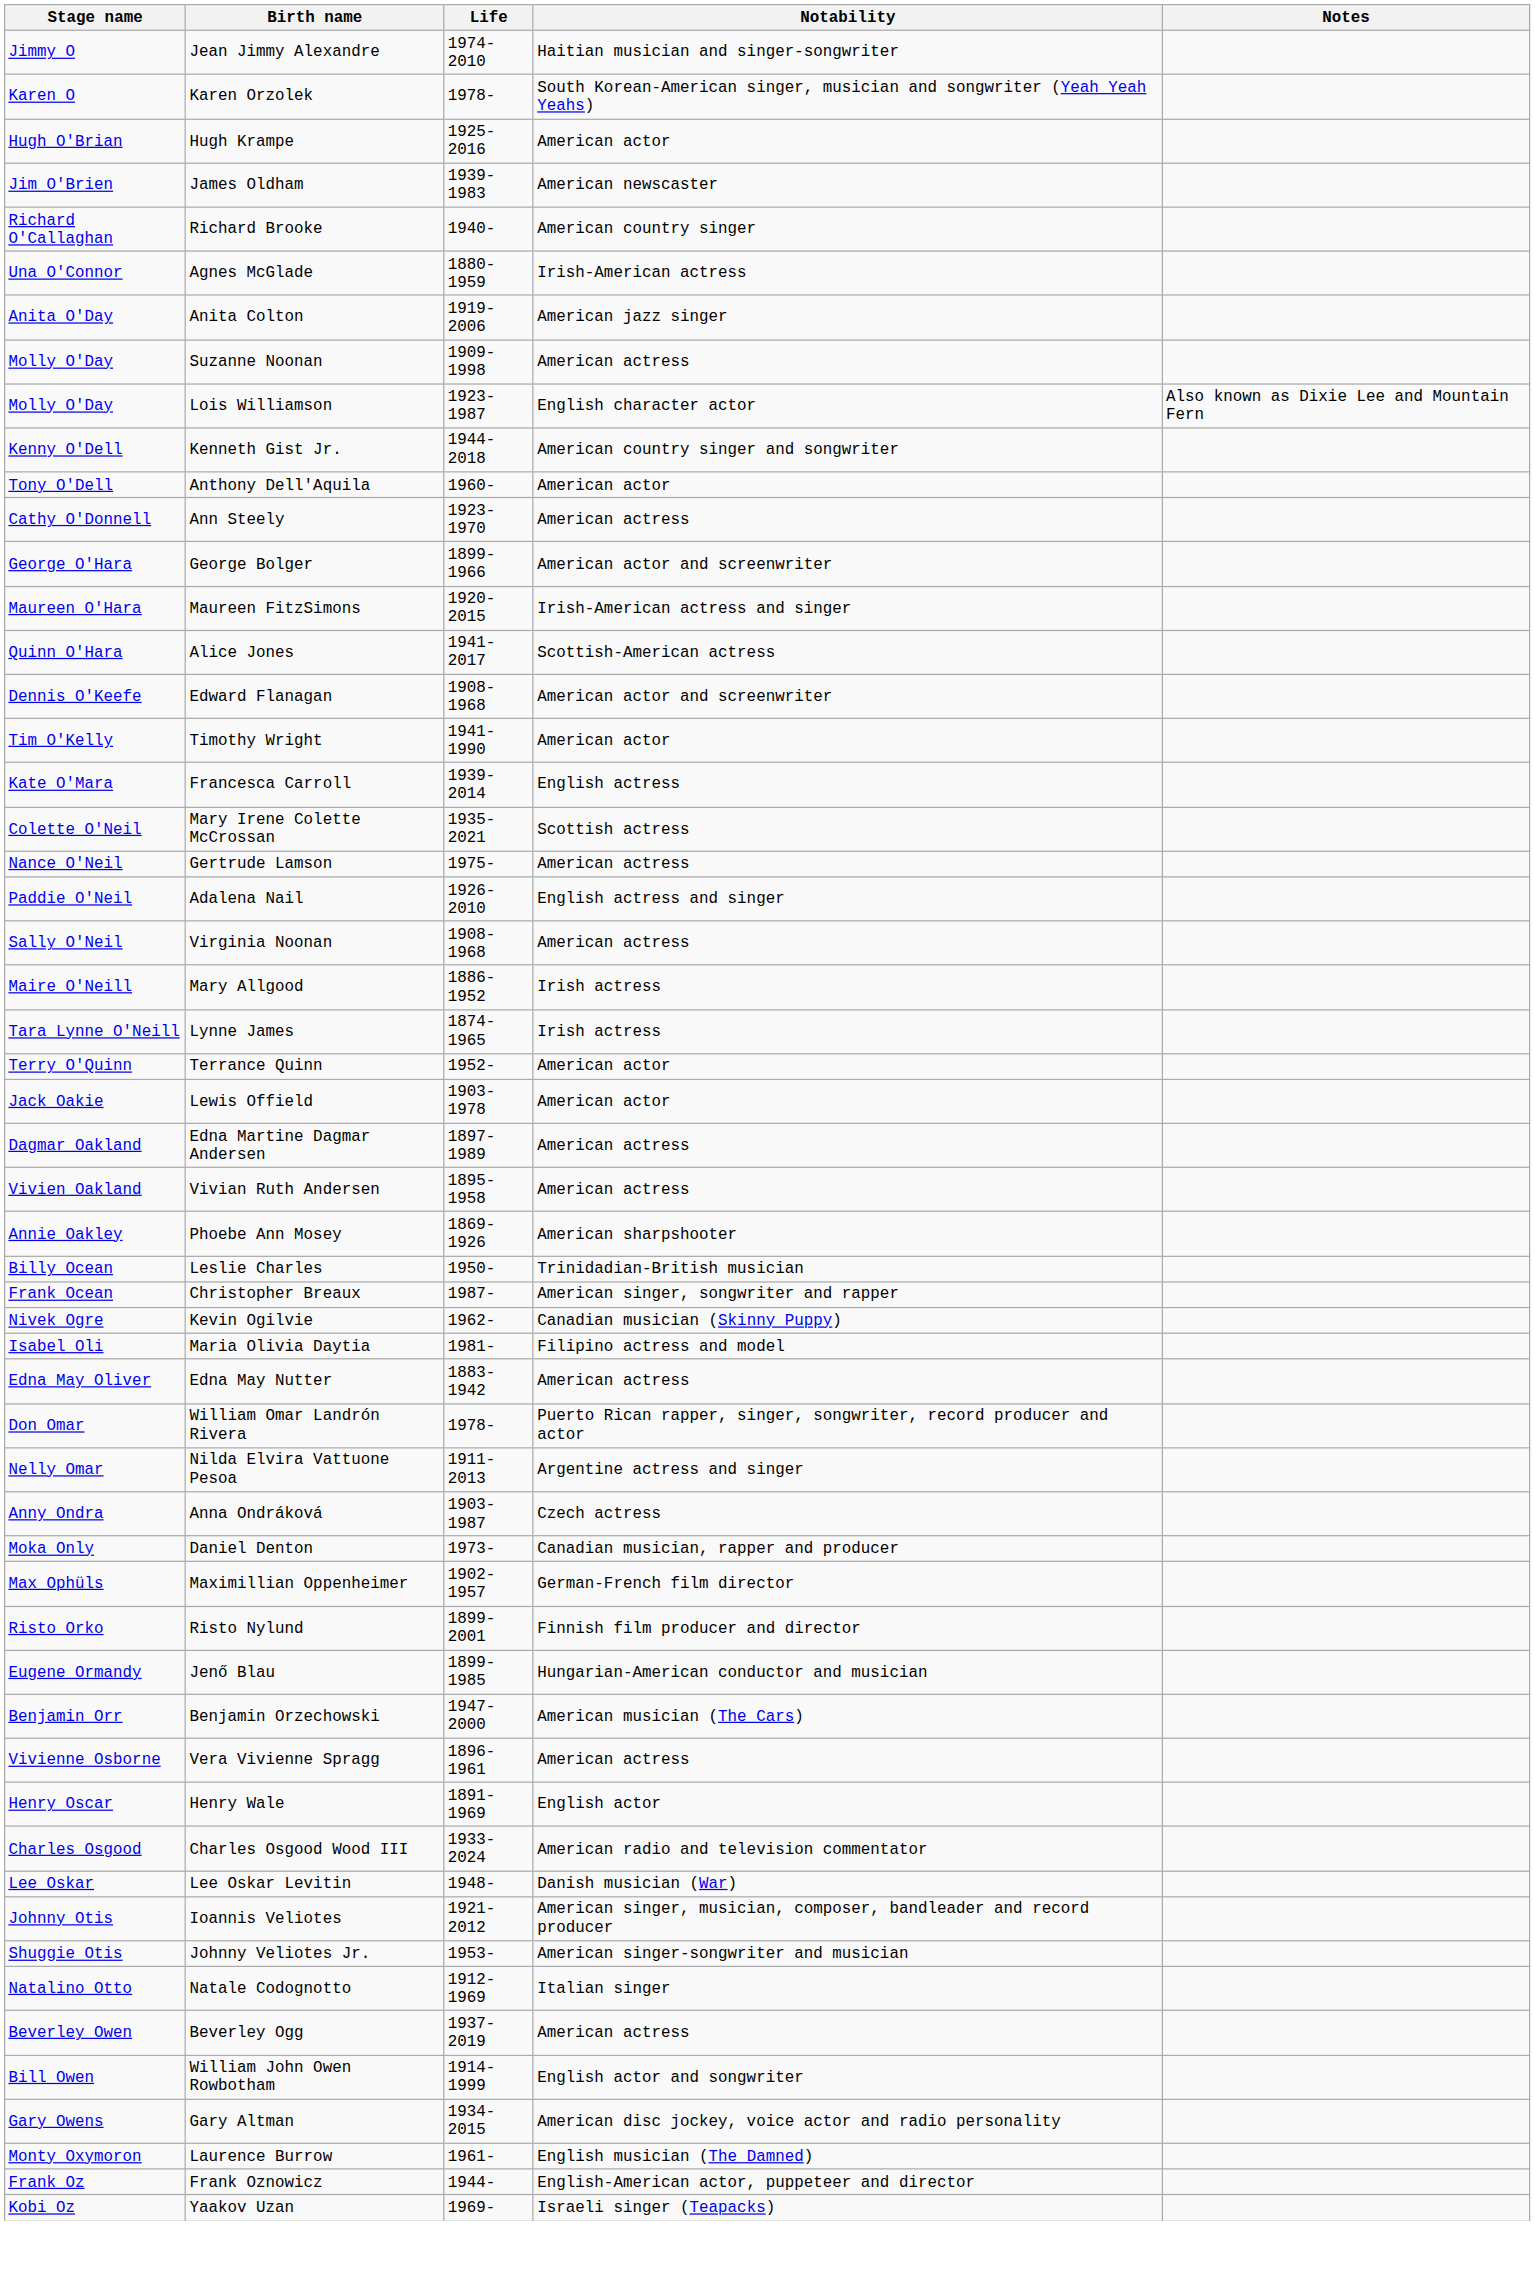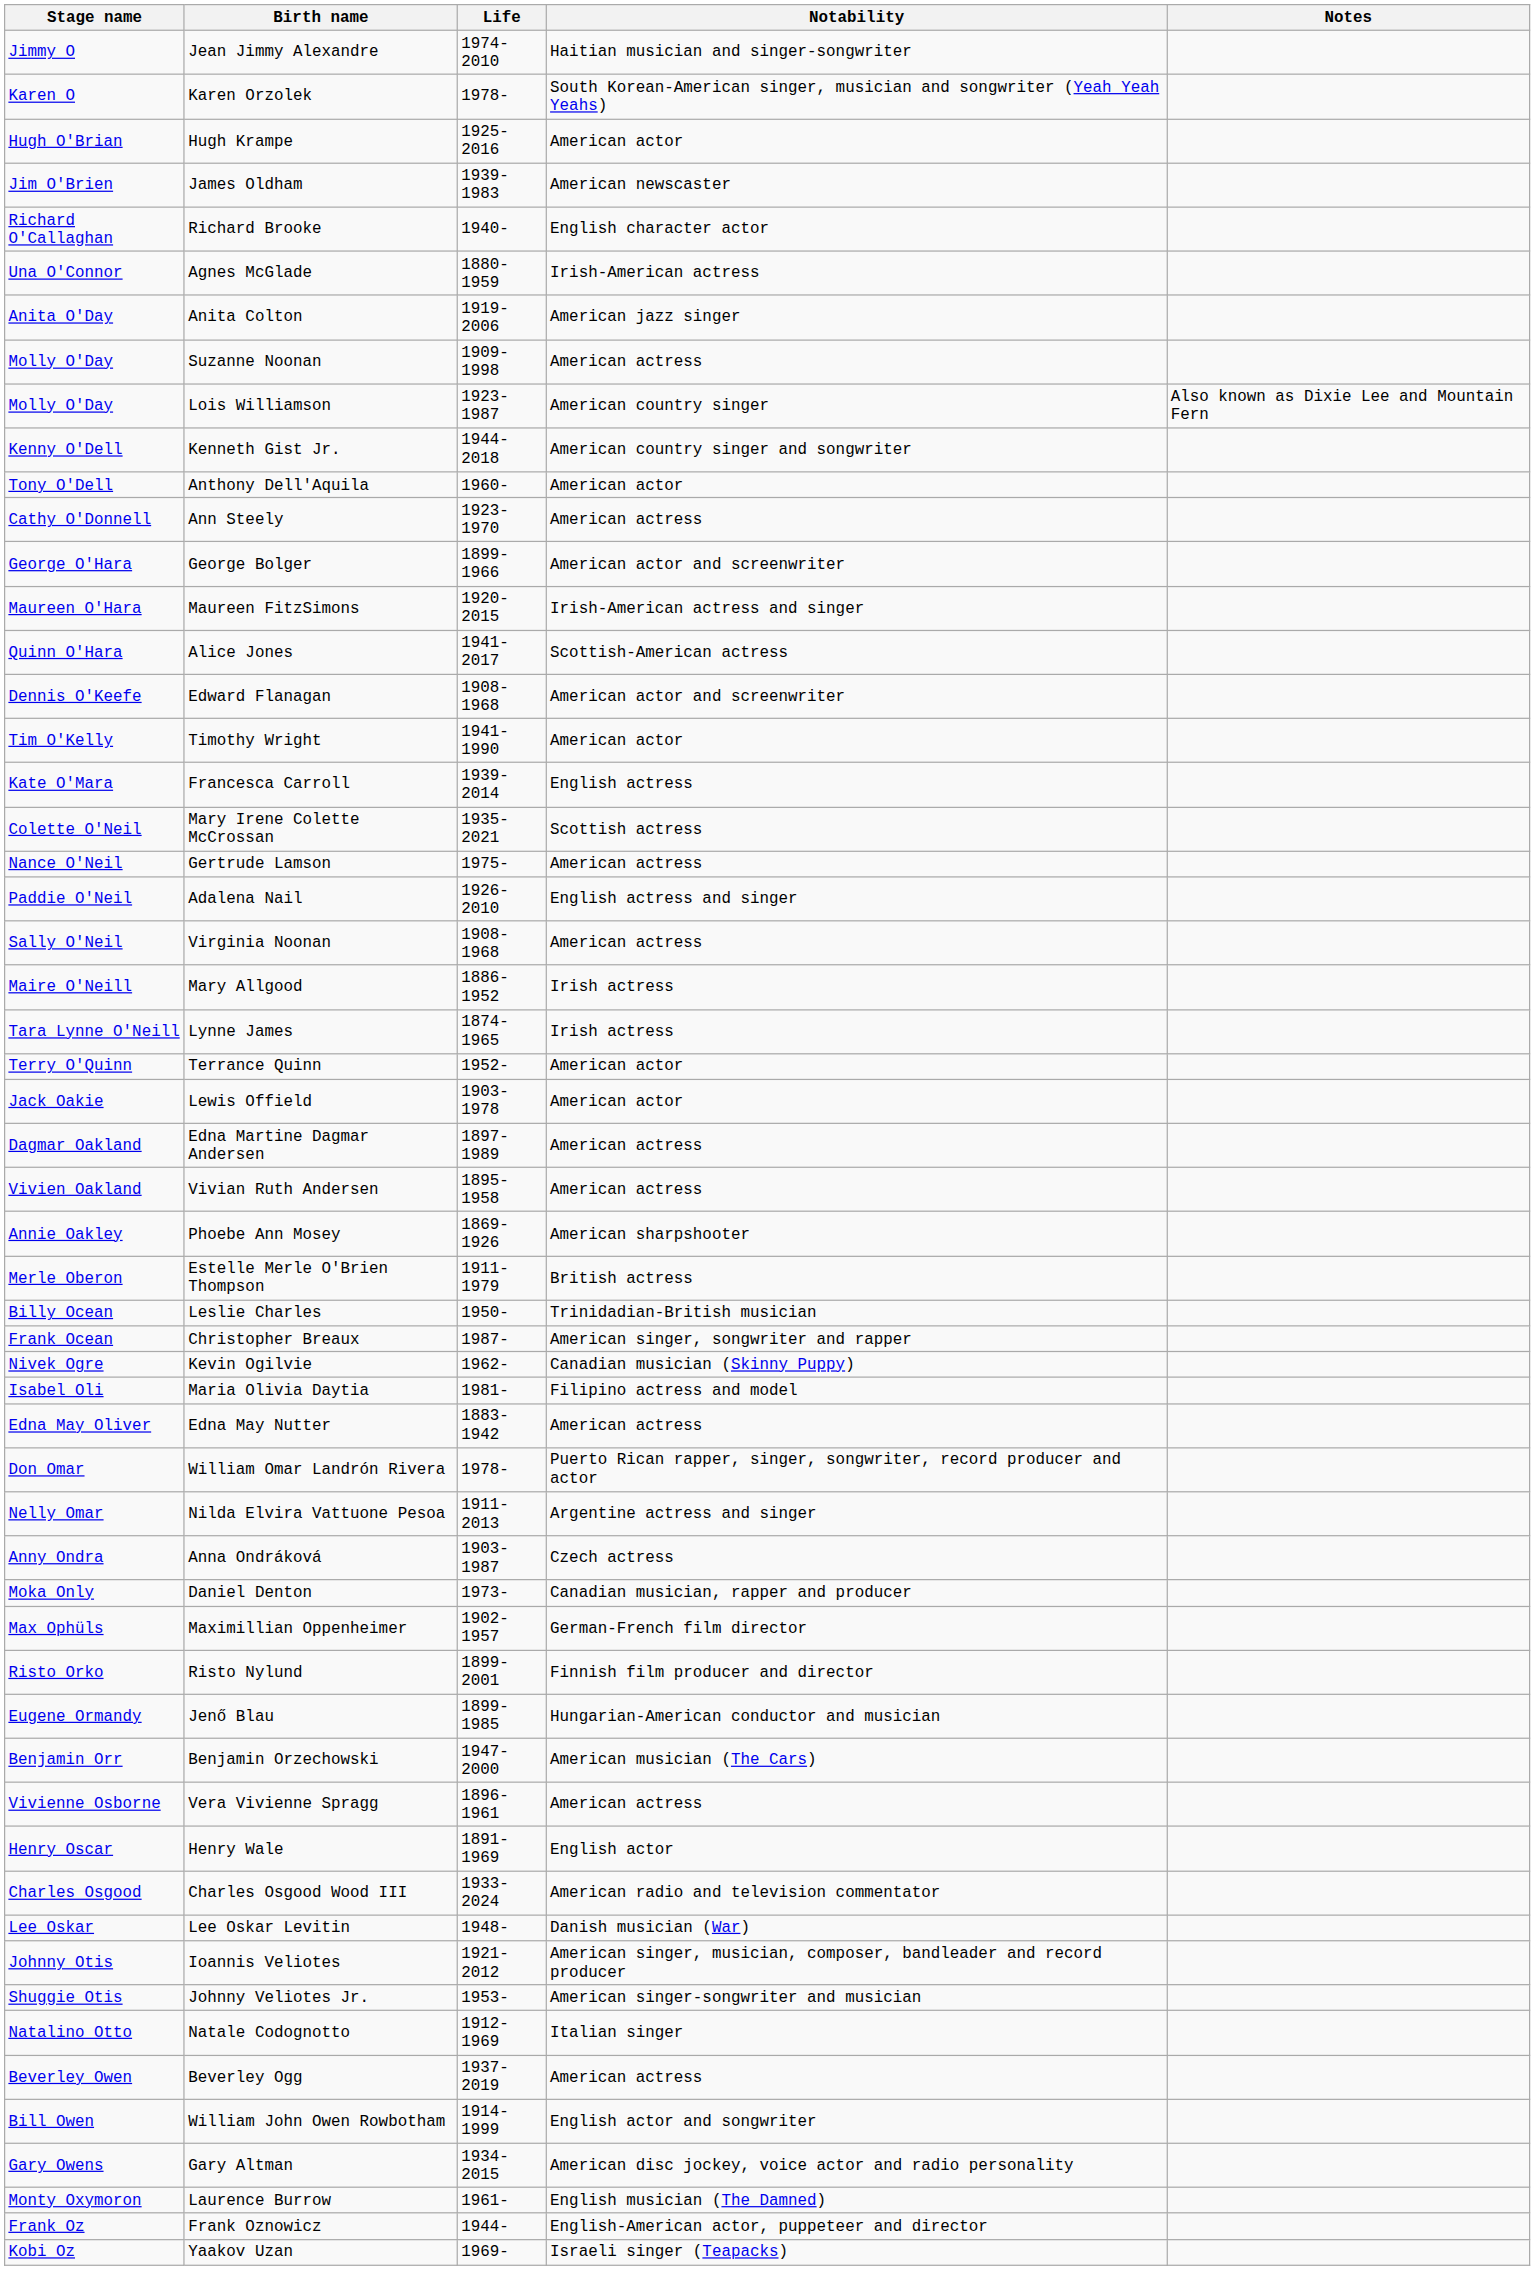Richard Brooke | Notability: American country singer -> English character actor
Lois Williamson | Notability: English character actor -> American country singer
+ row: Merle Oberon | Estelle Merle O'Brien Thompson | 1911-1979 | British actress
